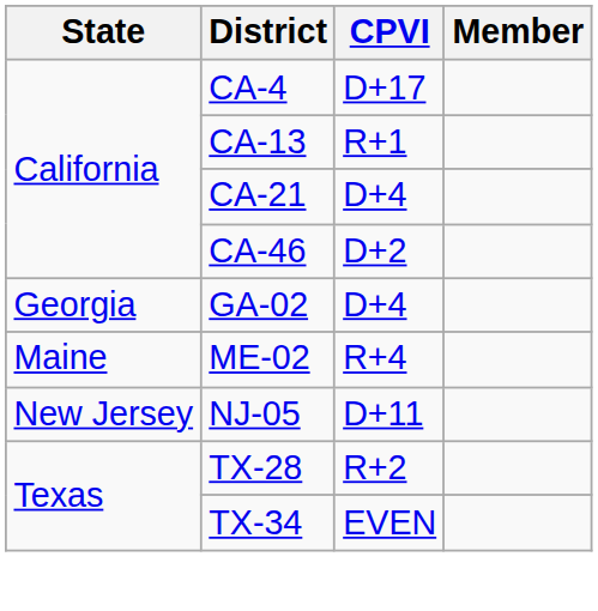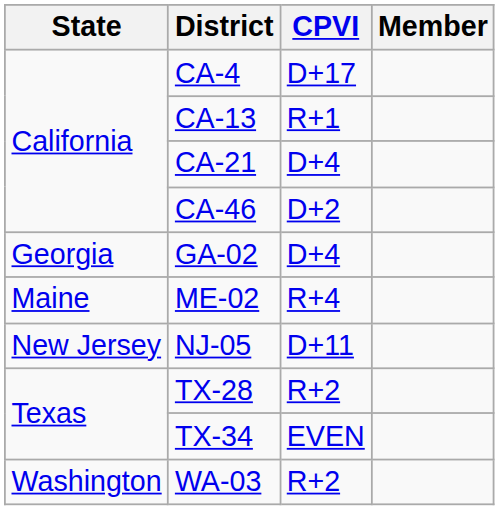+ row: Washington | WA-03 | R+2
